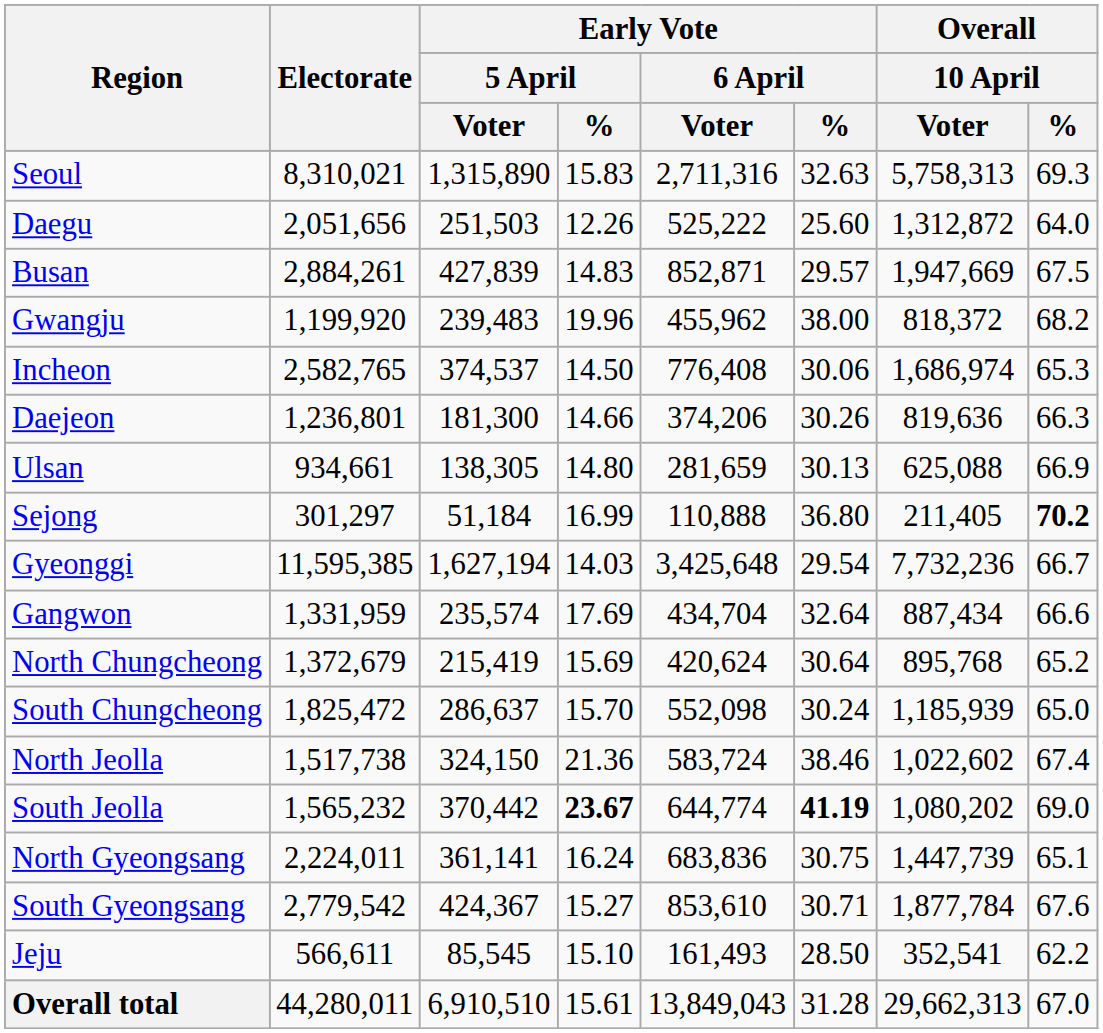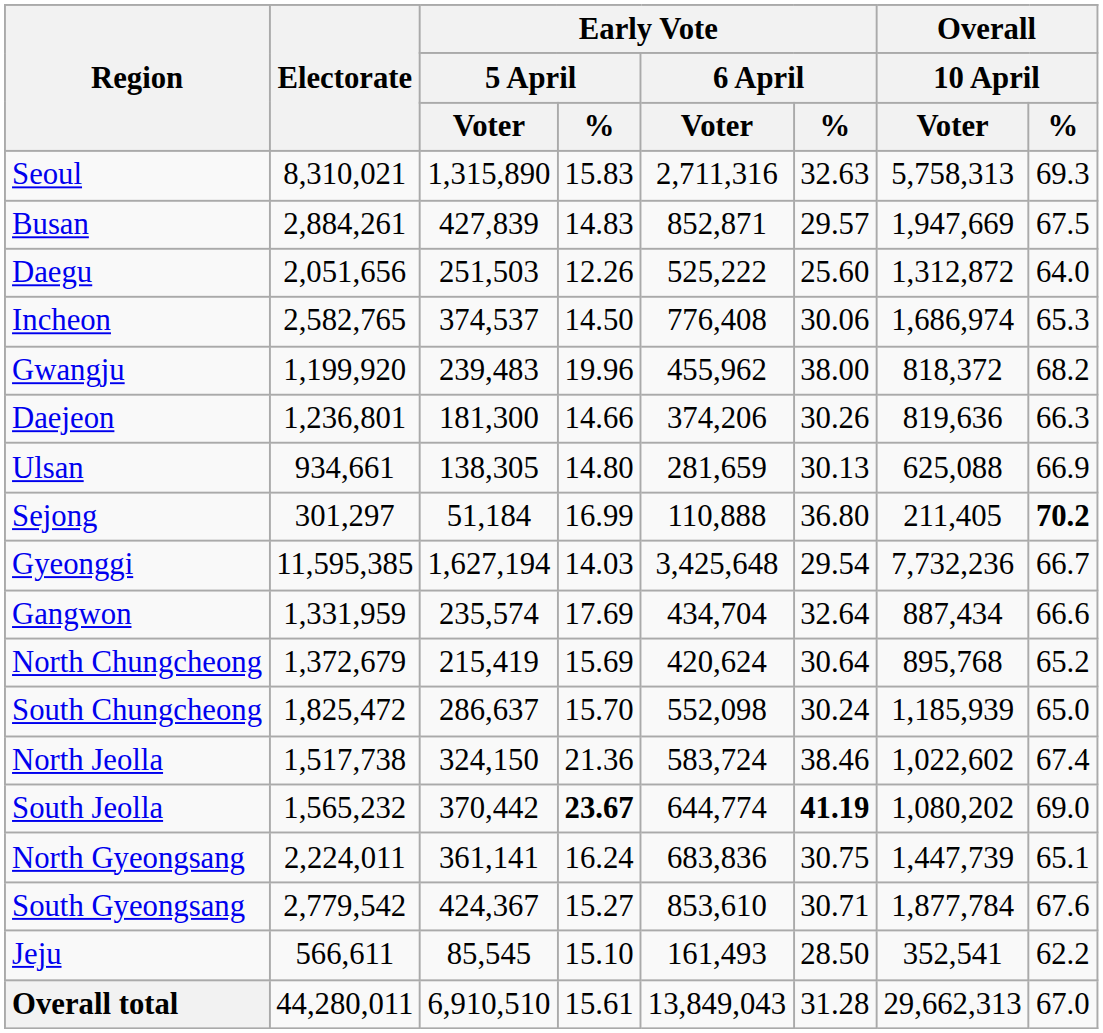rows swapped: Busan <-> Daegu
rows swapped: Incheon <-> Gwangju
